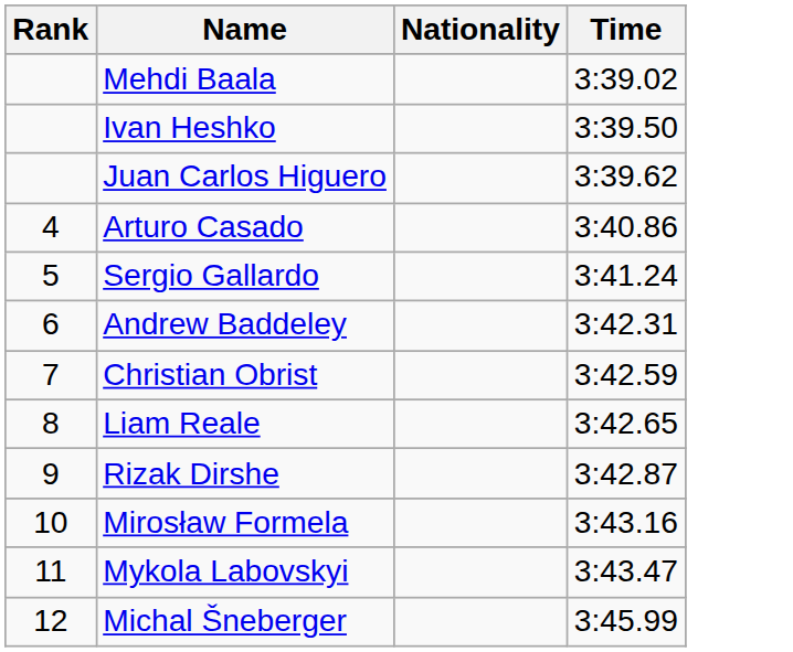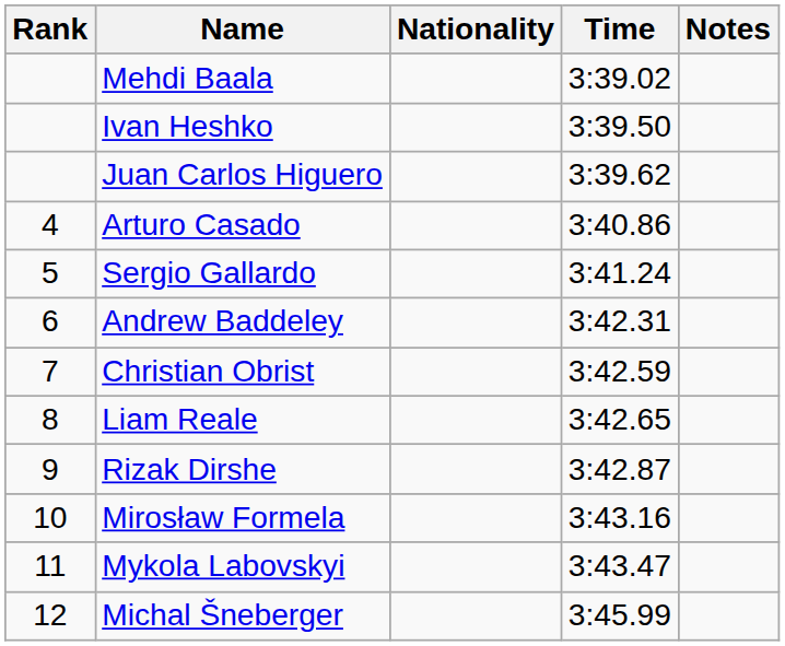+ column: Notes
